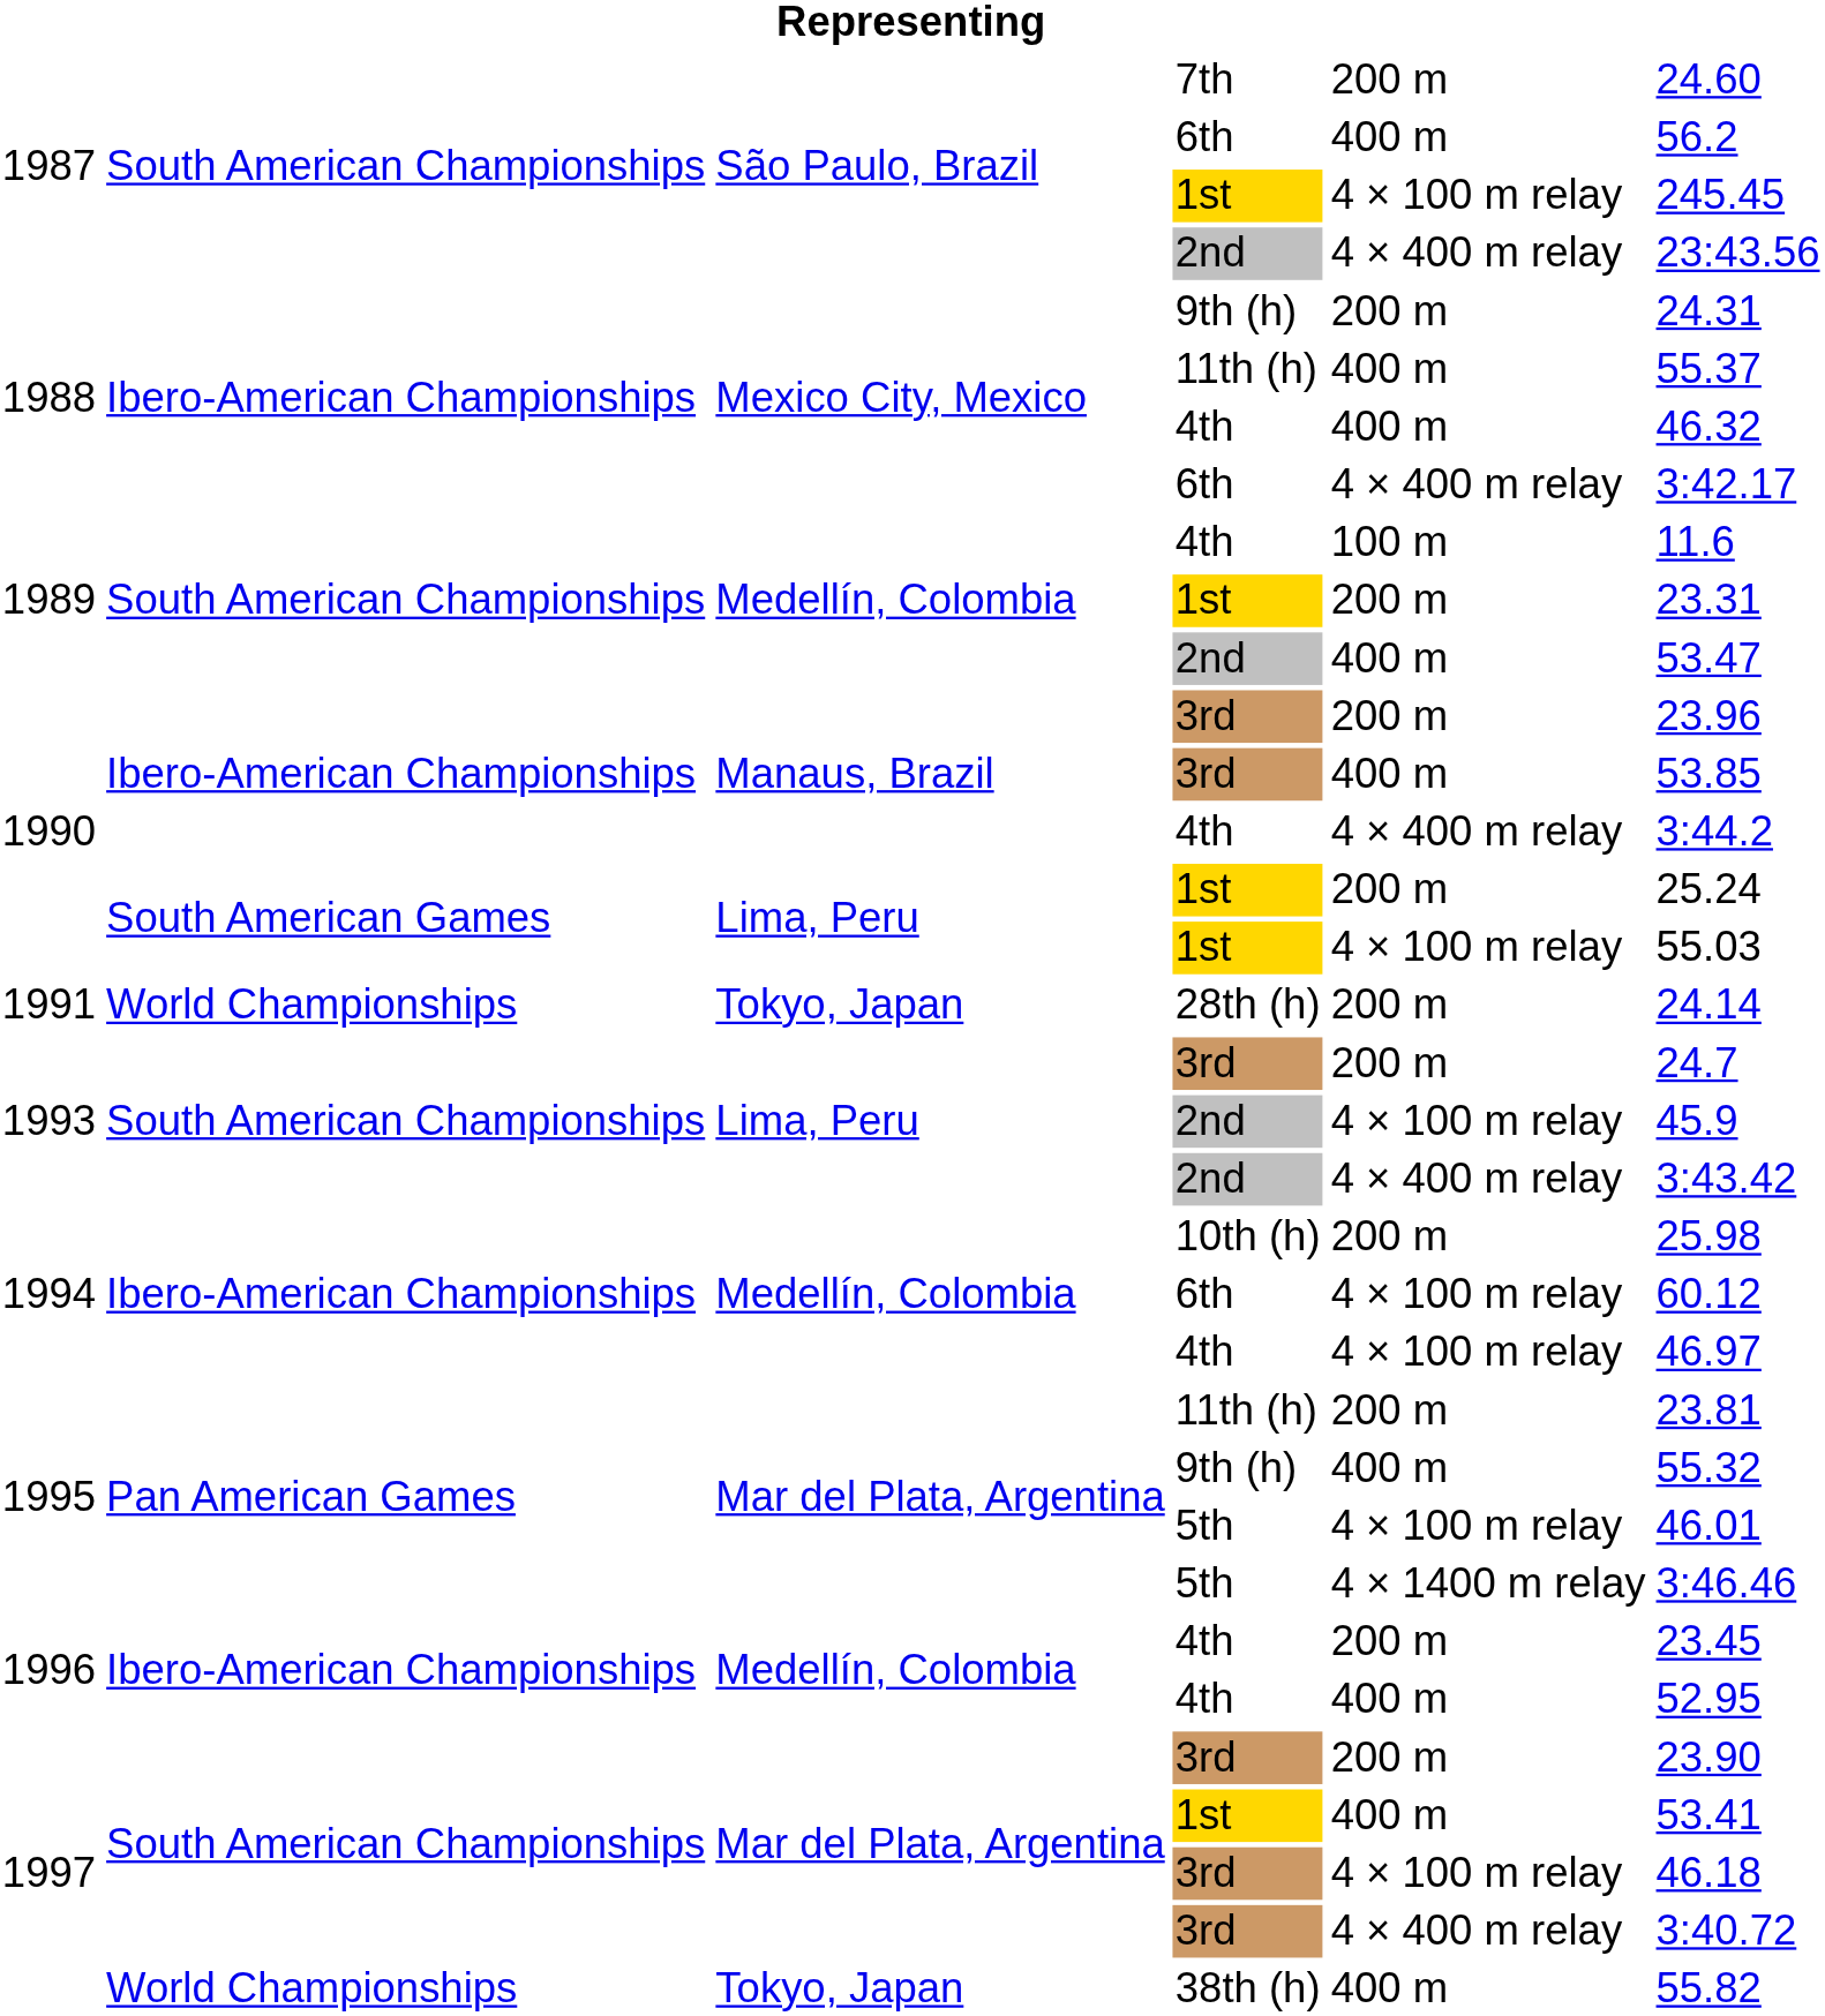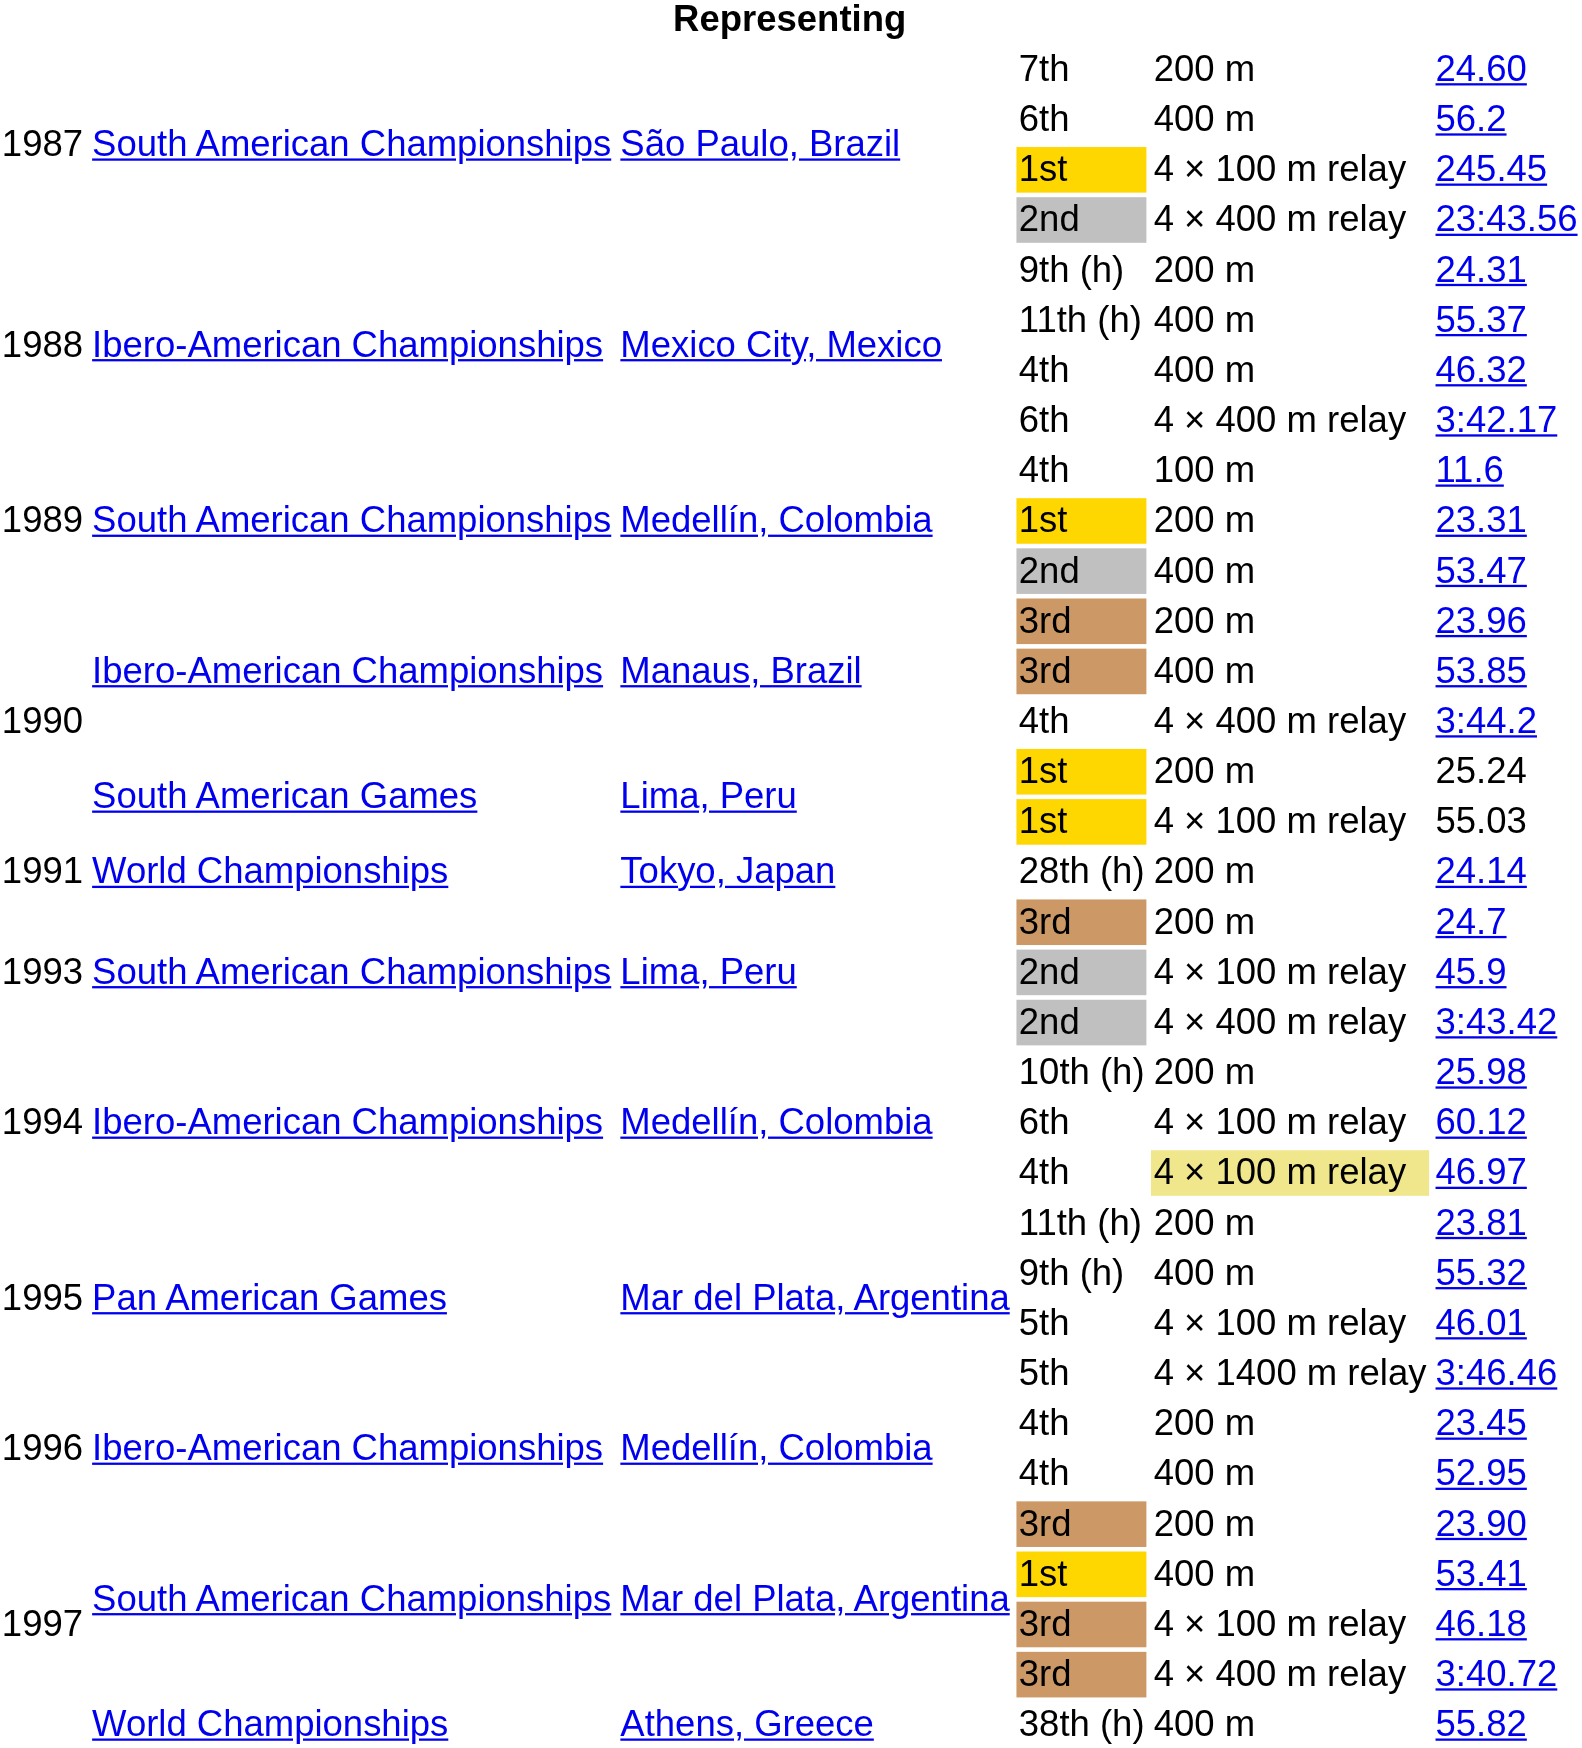1994 / 4th | column 5: no background -> khaki background
38th (h) | column 3: Tokyo, Japan -> Athens, Greece
